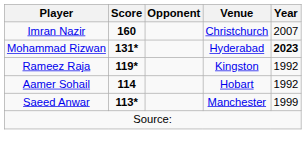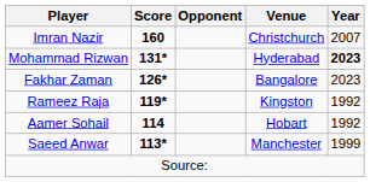+ row: Fakhar Zaman | 126* | Bangalore | 2023
